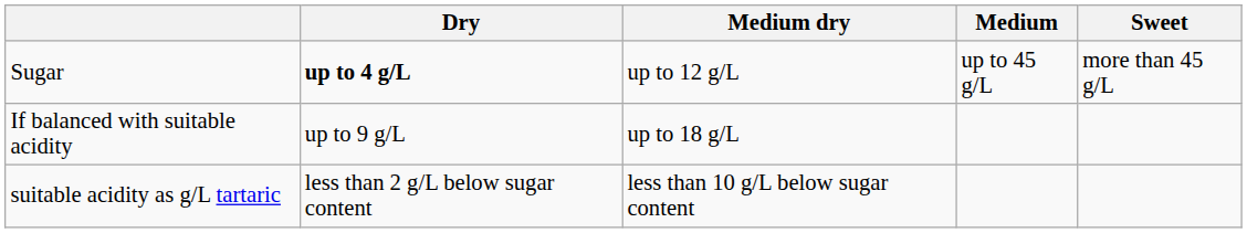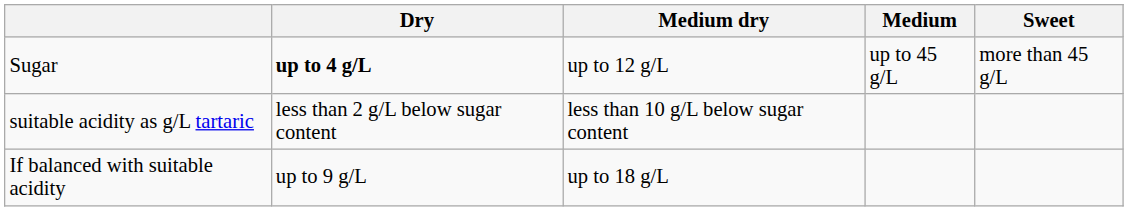rows swapped: If balanced with suitable acidity <-> suitable acidity as g/L tartaric
